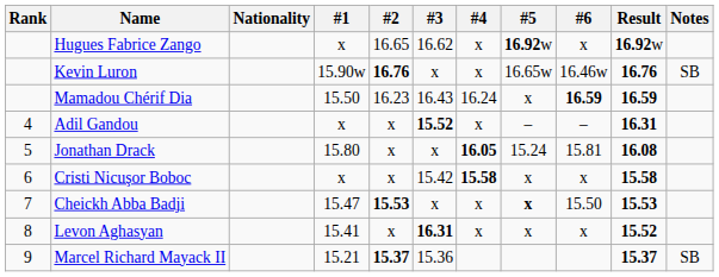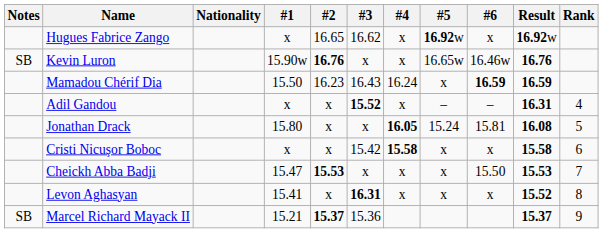columns swapped: Rank <-> Notes
Cheickh Abba Badji | #5: bold -> normal
